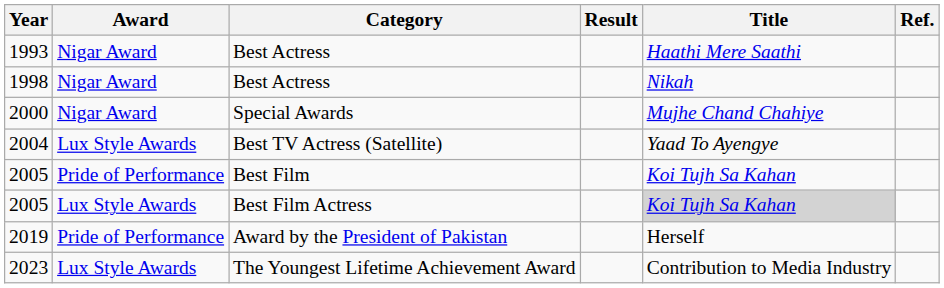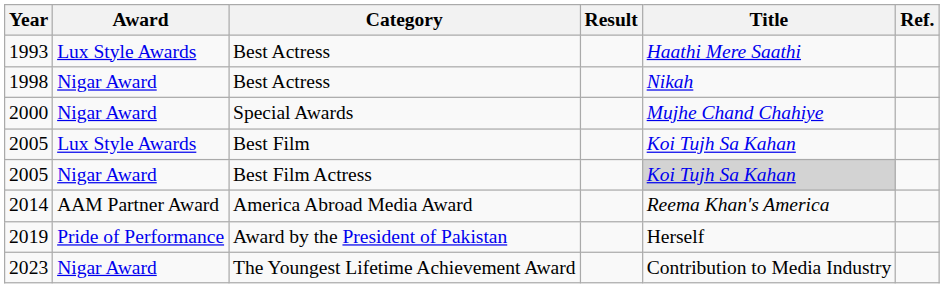1993 | Award: Nigar Award -> Lux Style Awards
- row: 2004 | Lux Style Awards | Best TV Actress (Satellite) | Yaad To Ayengye
2005 / Best Film | Award: Pride of Performance -> Lux Style Awards
2005 / Best Film Actress | Award: Lux Style Awards -> Nigar Award
+ row: 2014 | AAM Partner Award | America Abroad Media Award | Reema Khan's America
2023 | Award: Lux Style Awards -> Nigar Award
